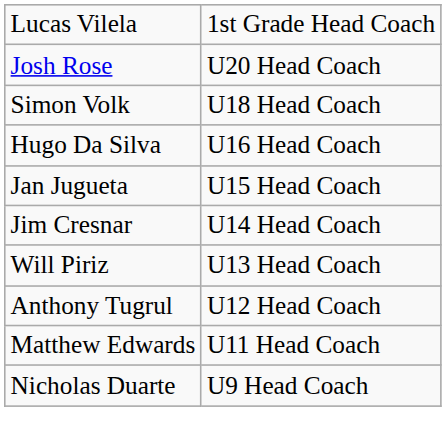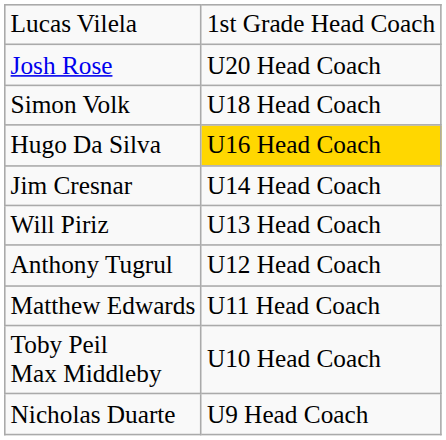Hugo Da Silva | column 2: no background -> gold background
- row: Jan Jugueta | U15 Head Coach
+ row: Toby Peil Max Middleby | U10 Head Coach
